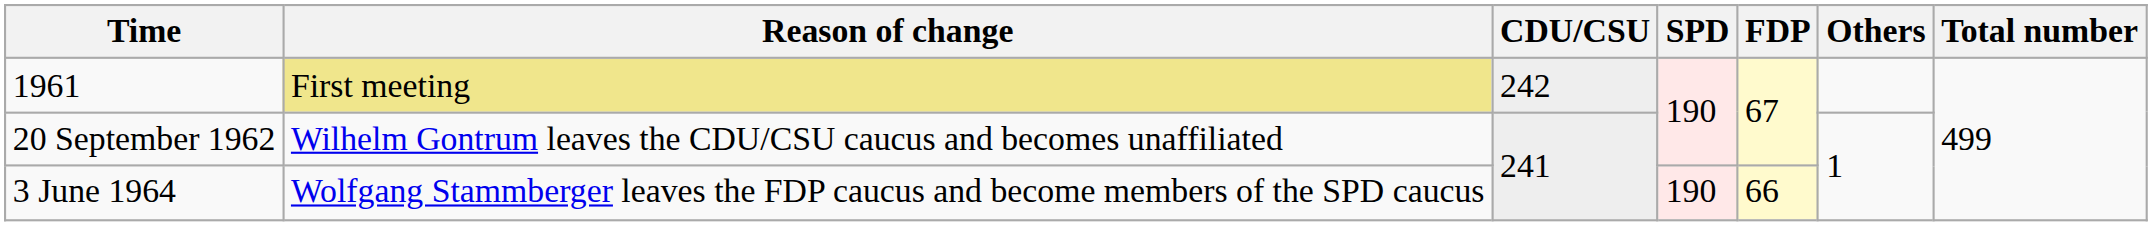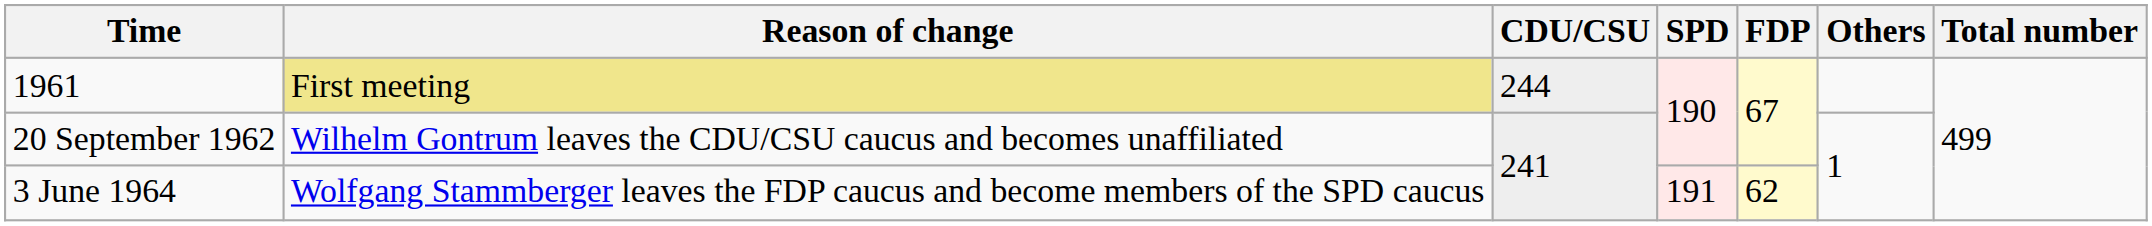1961 | CDU/CSU: 242 -> 244
3 June 1964 | SPD: 190 -> 191
3 June 1964 | FDP: 66 -> 62
